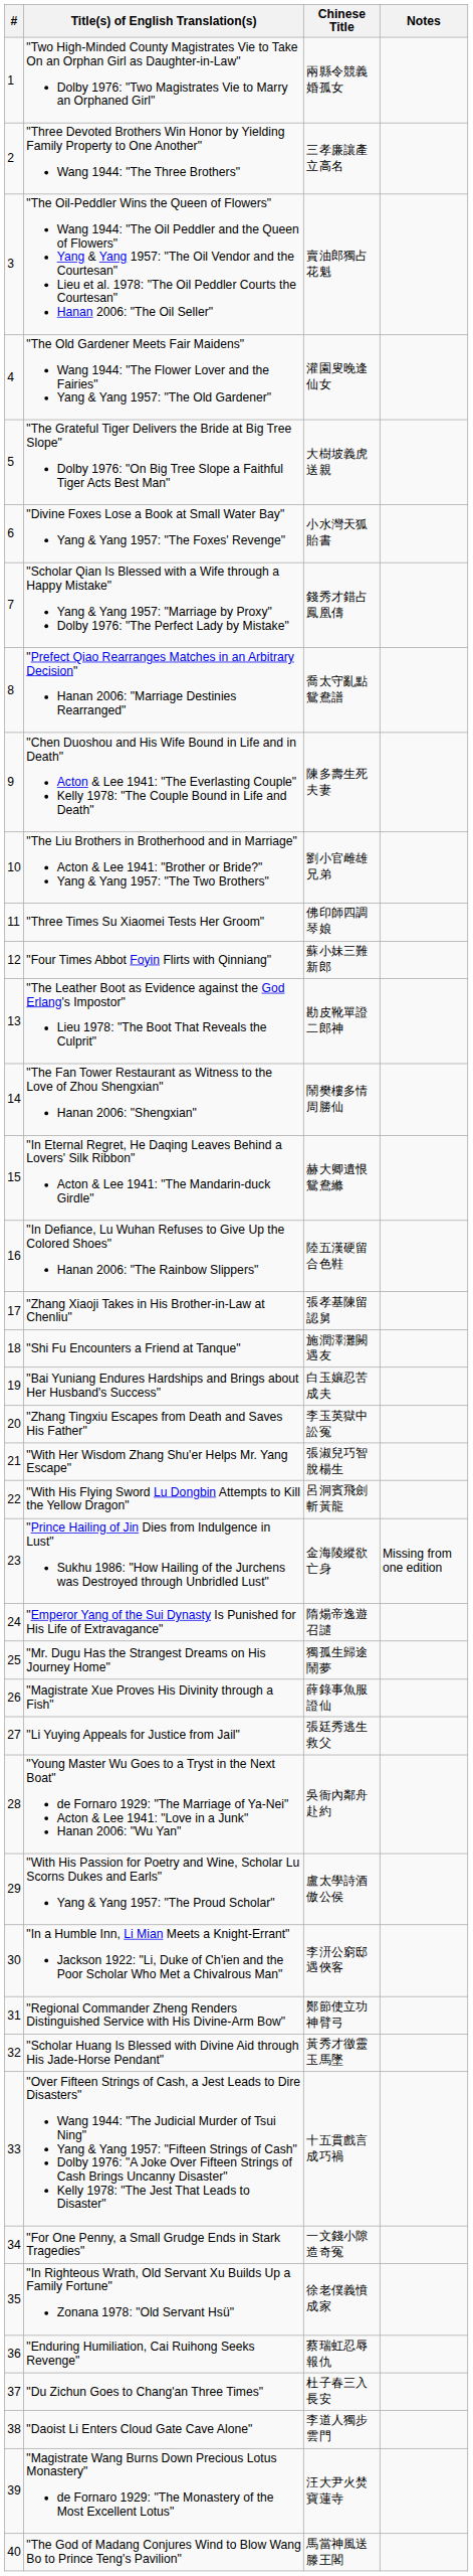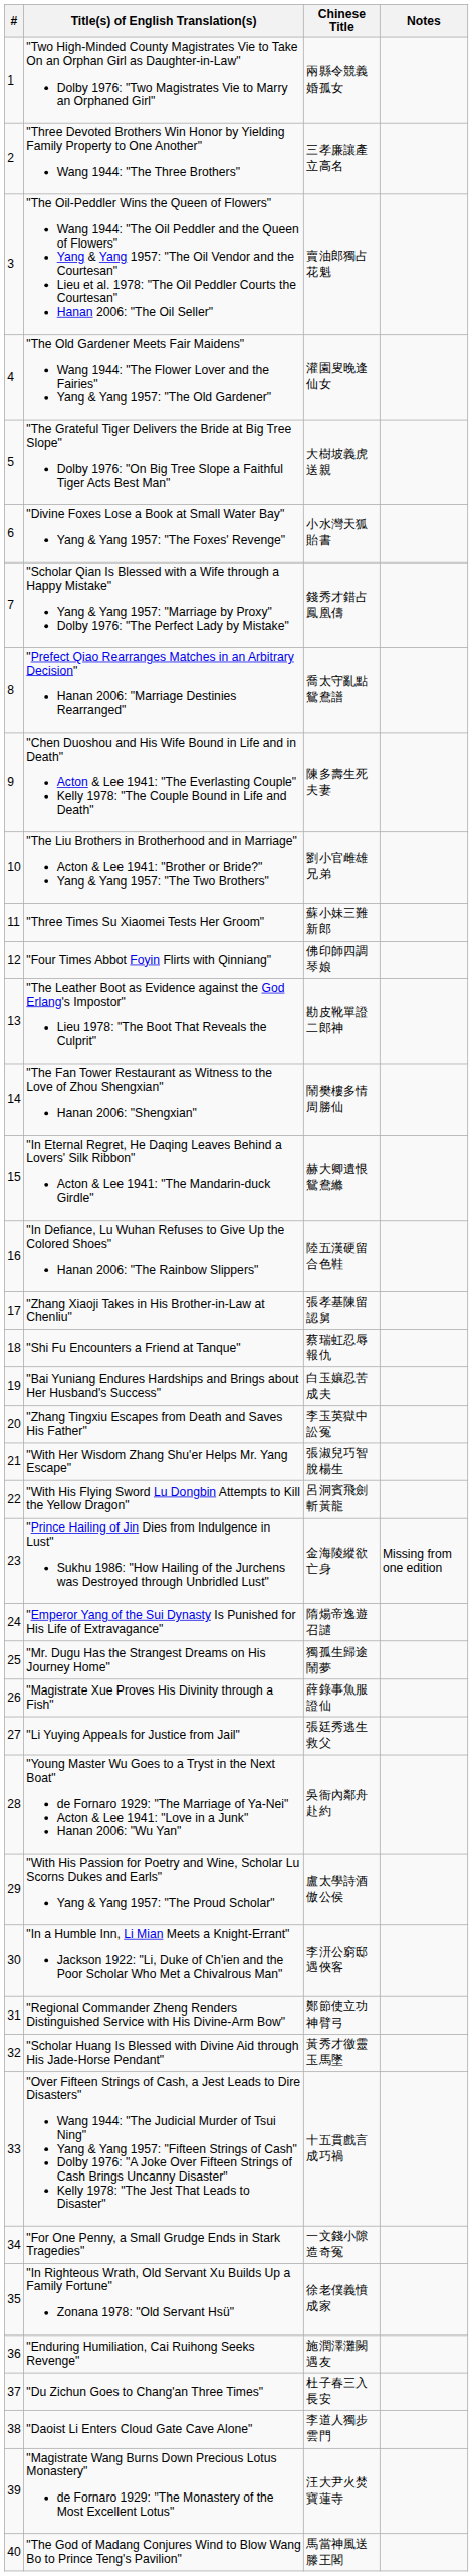"Three Times Su Xiaomei Tests Her Groom" | Chinese Title: 佛印師四調琴娘 -> 蘇小妹三難新郎
"Four Times Abbot Foyin Flirts with Qinniang" | Chinese Title: 蘇小妹三難新郎 -> 佛印師四調琴娘
"Shi Fu Encounters a Friend at Tanque" | Chinese Title: 施潤澤灘闕遇友 -> 蔡瑞虹忍辱報仇
"Enduring Humiliation, Cai Ruihong Seeks Revenge" | Chinese Title: 蔡瑞虹忍辱報仇 -> 施潤澤灘闕遇友
